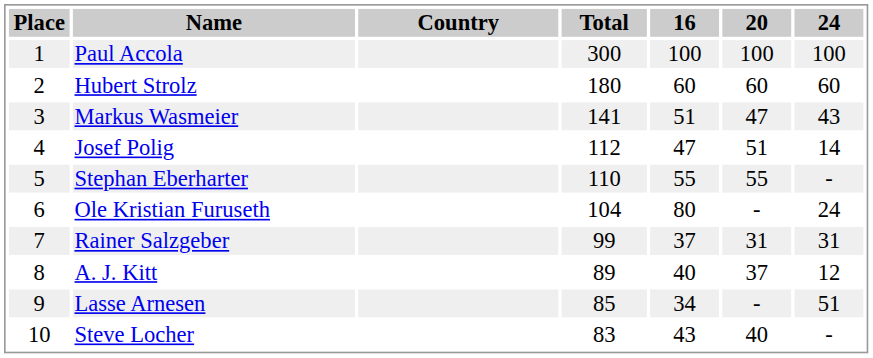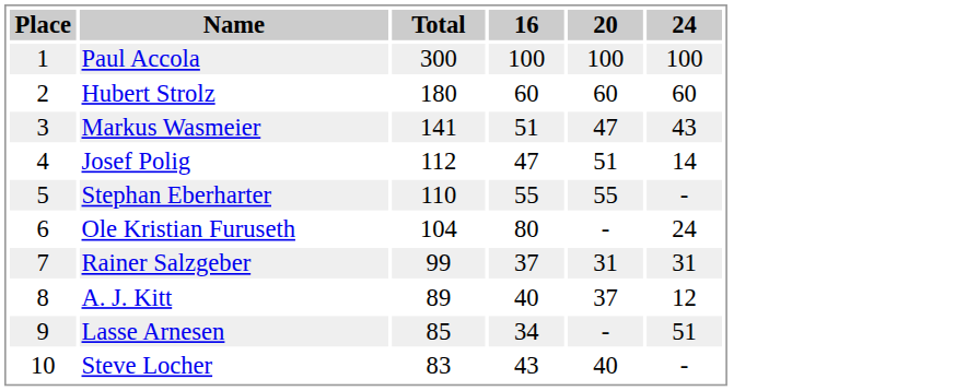- column: Country
